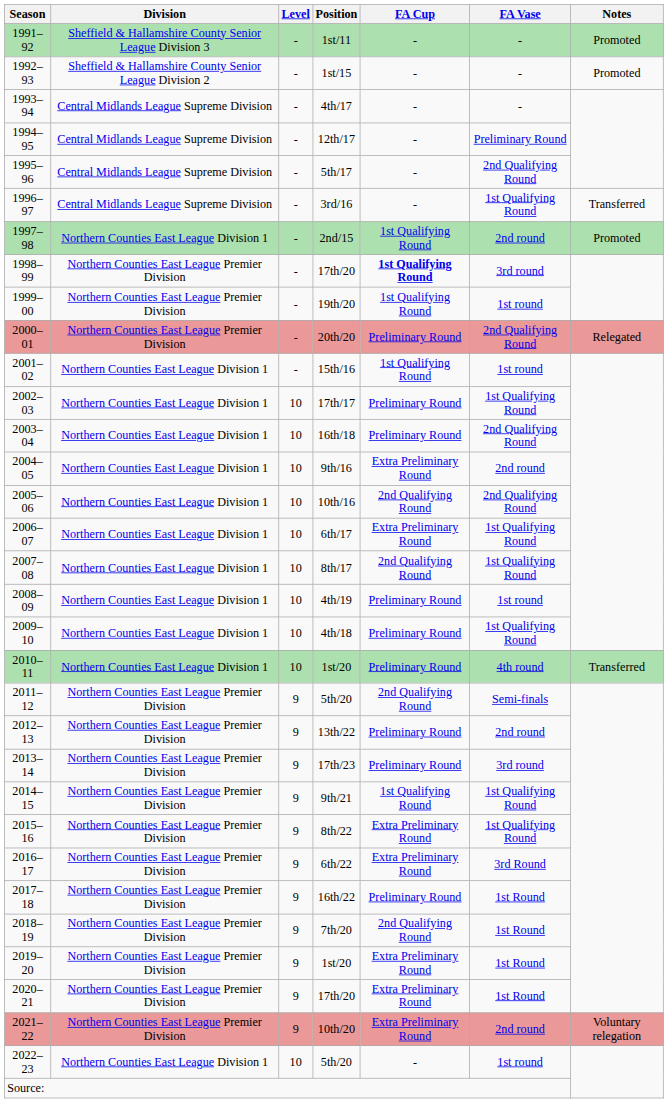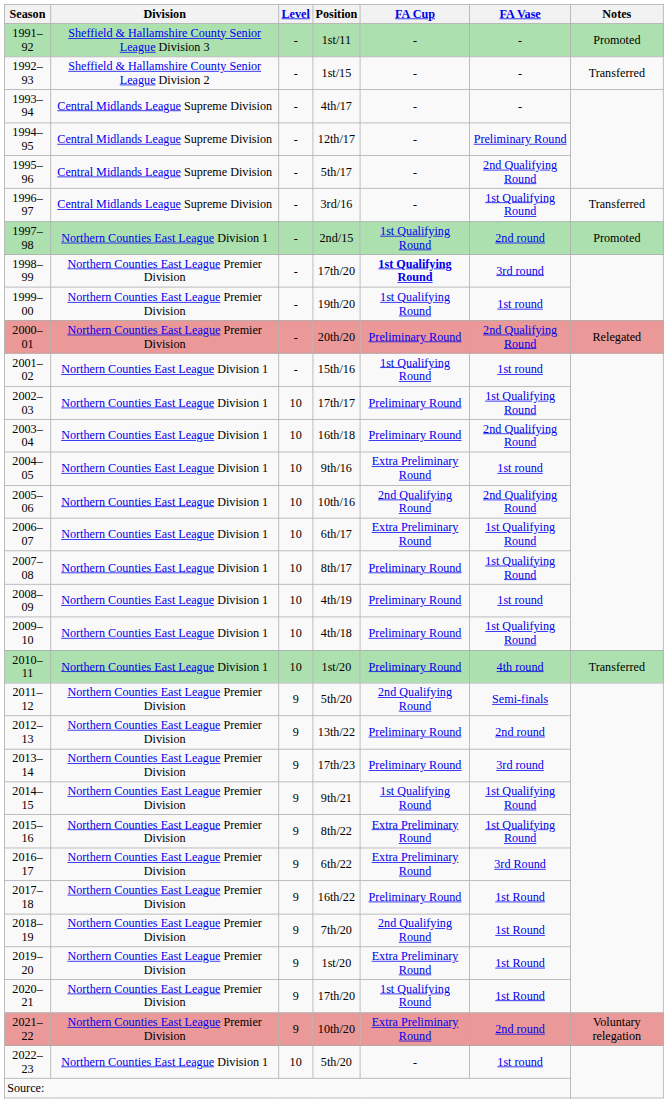1st/15 | Notes: Promoted -> Transferred
9th/16 | FA Vase: 2nd round -> 1st round
8th/17 | FA Cup: 2nd Qualifying Round -> Preliminary Round
2020–21 / 17th/20 | FA Cup: Extra Preliminary Round -> 1st Qualifying Round
